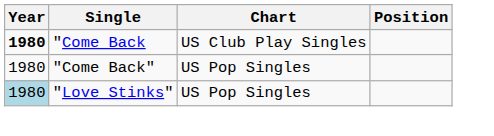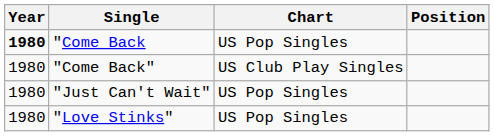"Come Back | Chart: US Club Play Singles -> US Pop Singles
"Come Back" | Chart: US Pop Singles -> US Club Play Singles
+ row: 1980 | "Just Can't Wait" | US Pop Singles
"Love Stinks" | Year: lightblue background -> no background
